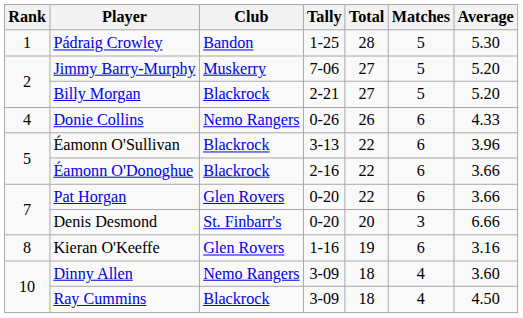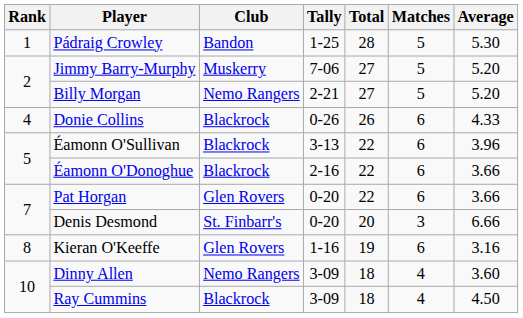Billy Morgan | Club: Blackrock -> Nemo Rangers
Donie Collins | Club: Nemo Rangers -> Blackrock
